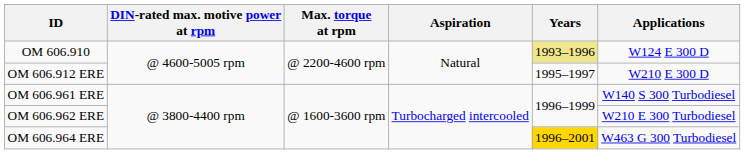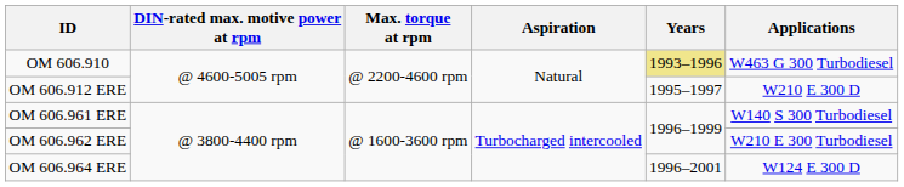OM 606.910 | Applications: W124 E 300 D -> W463 G 300 Turbodiesel
OM 606.964 ERE | Years: gold background -> no background
OM 606.964 ERE | Applications: W463 G 300 Turbodiesel -> W124 E 300 D
